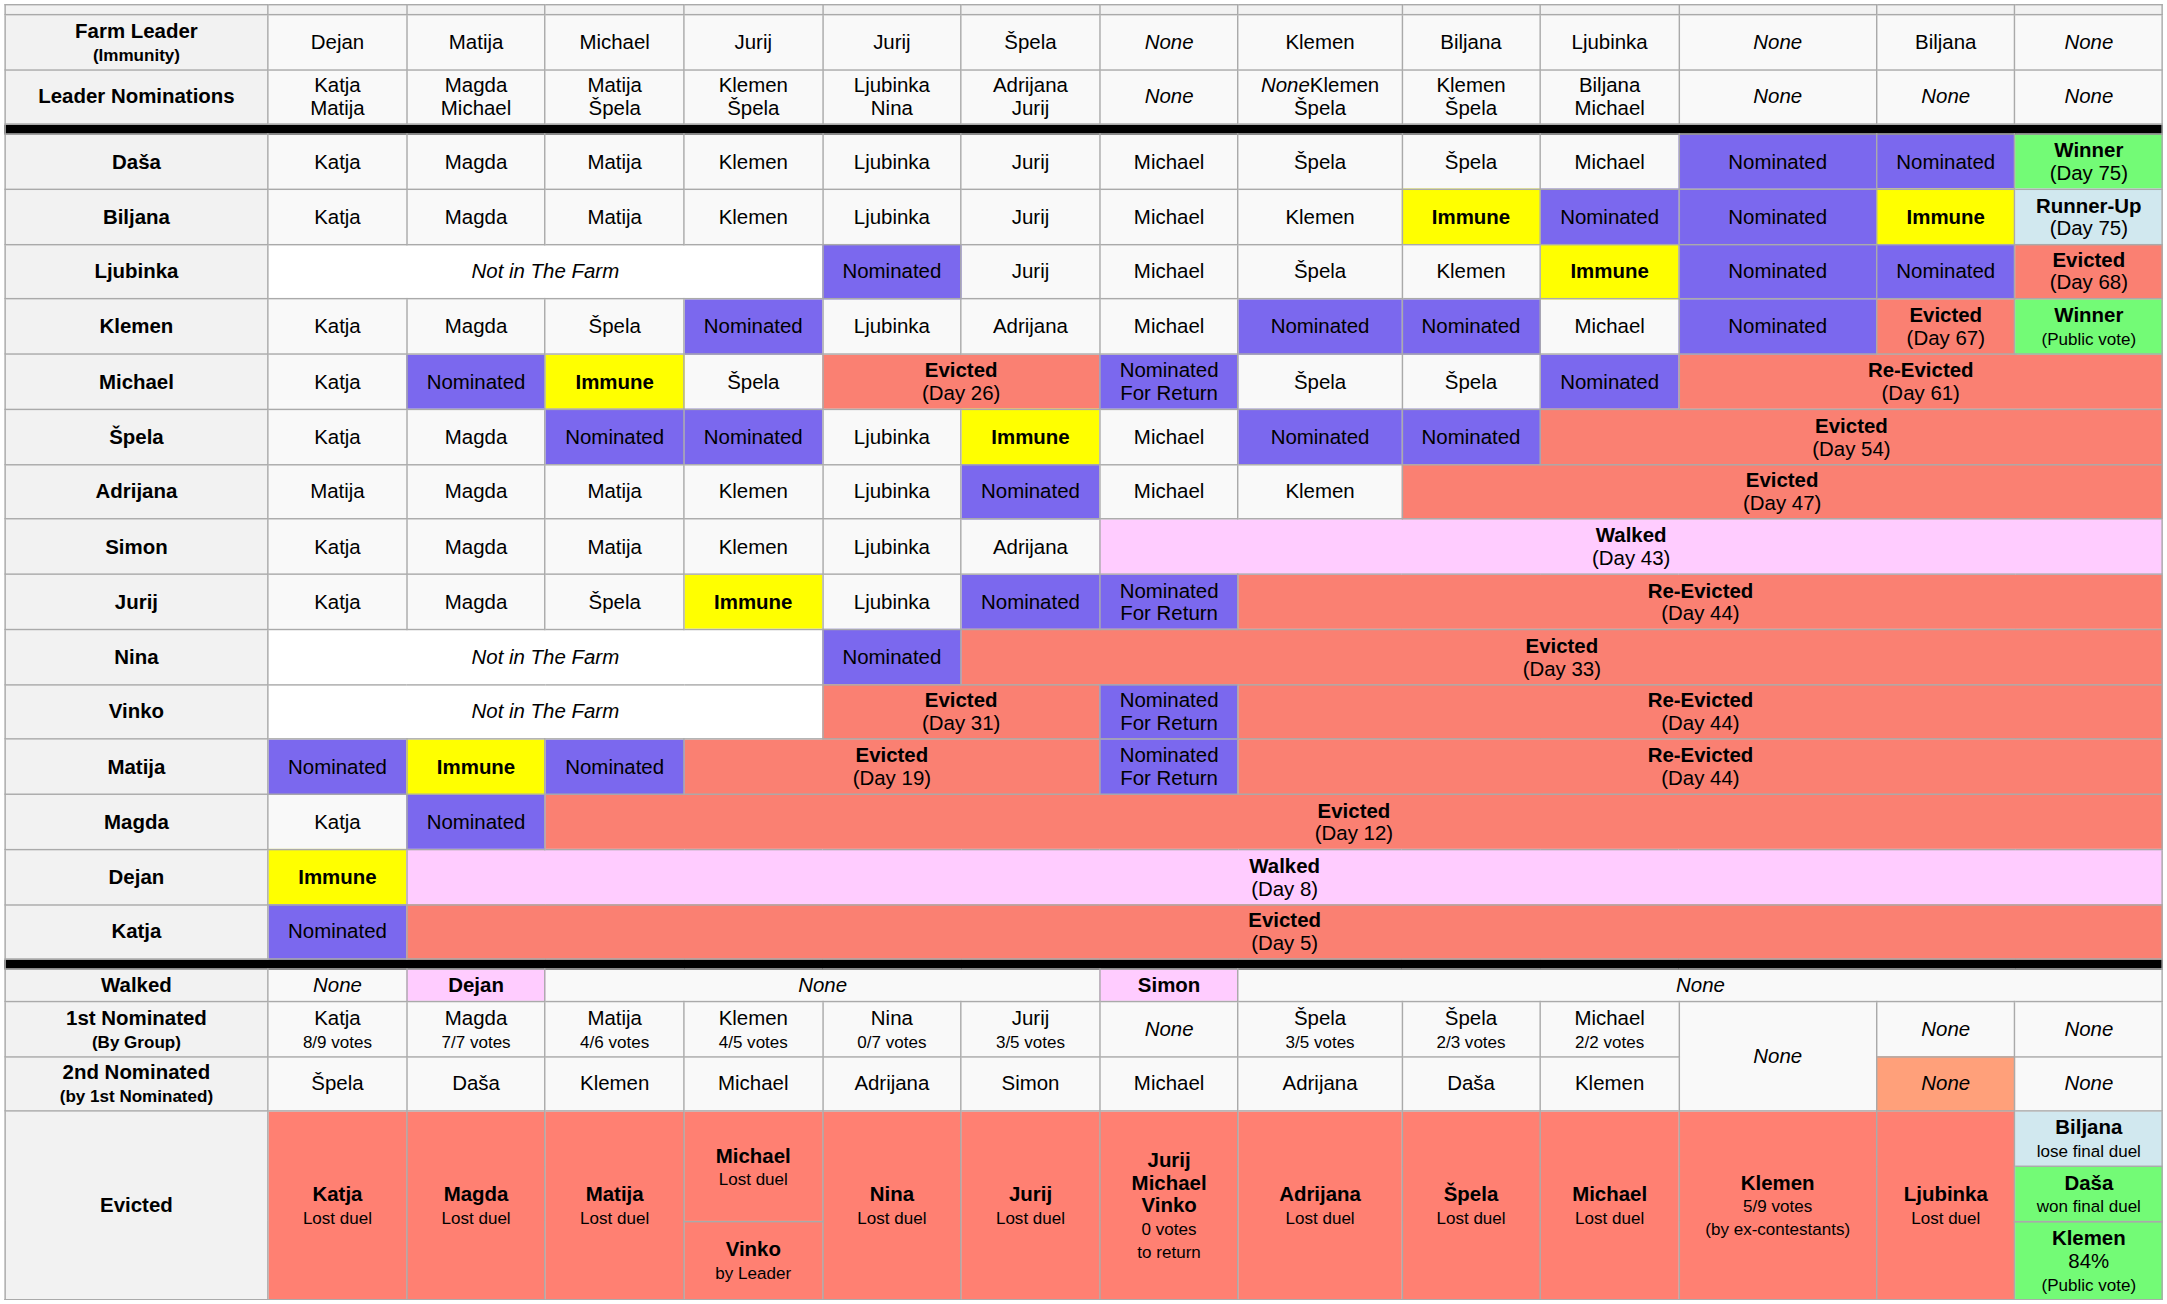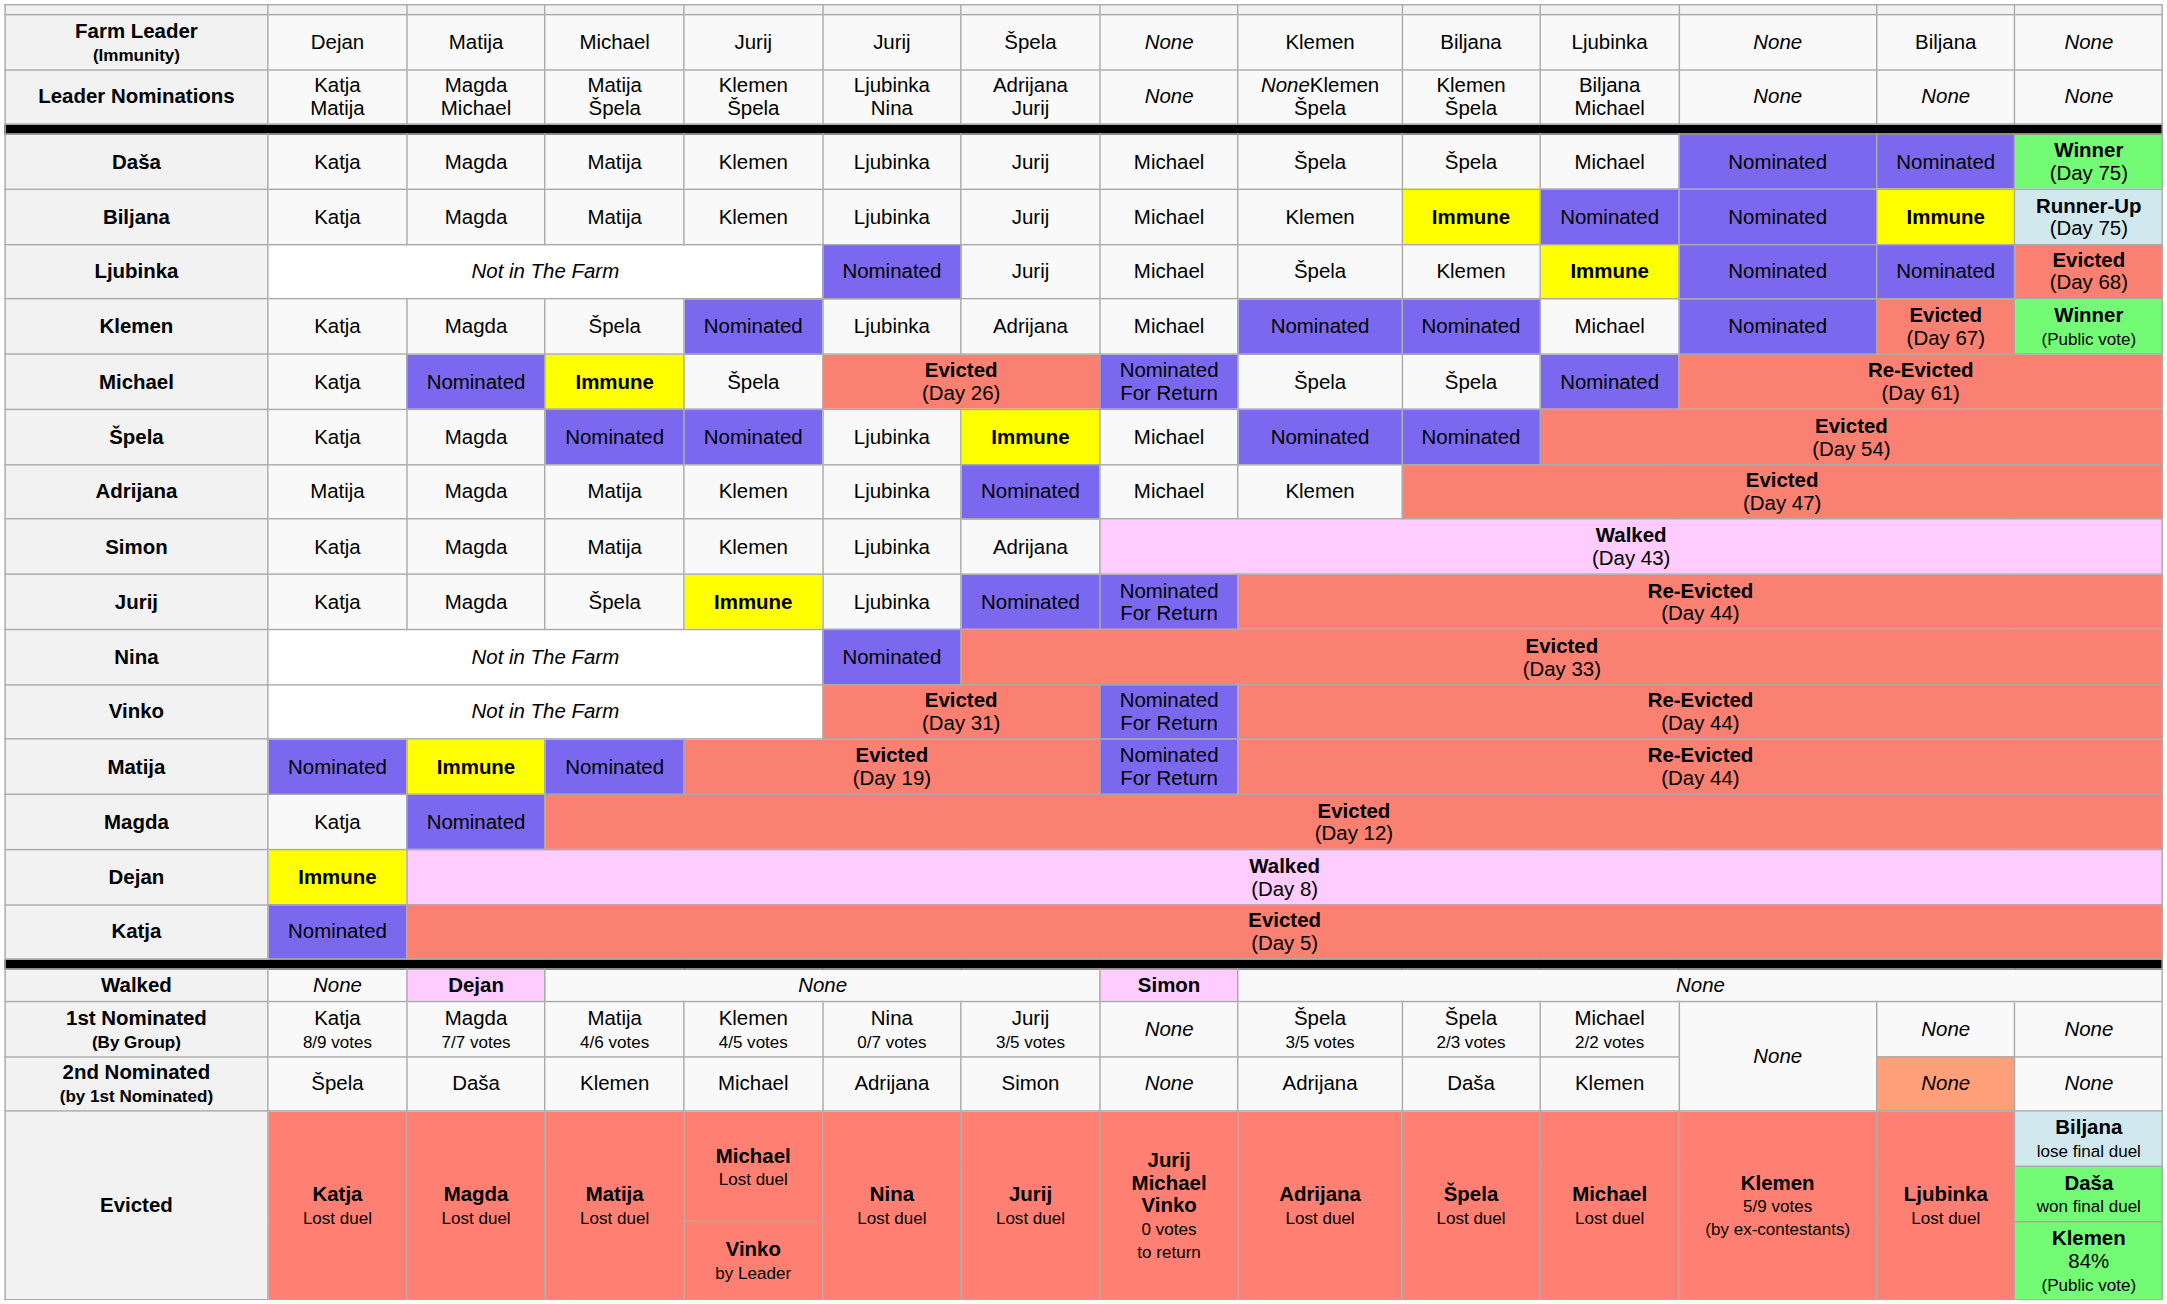2nd Nominated (by 1st Nominated) | column 8: Michael -> None
